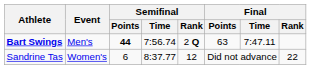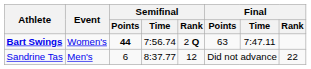Bart Swings | Event: Men's -> Women's
Sandrine Tas | Event: Women's -> Men's
